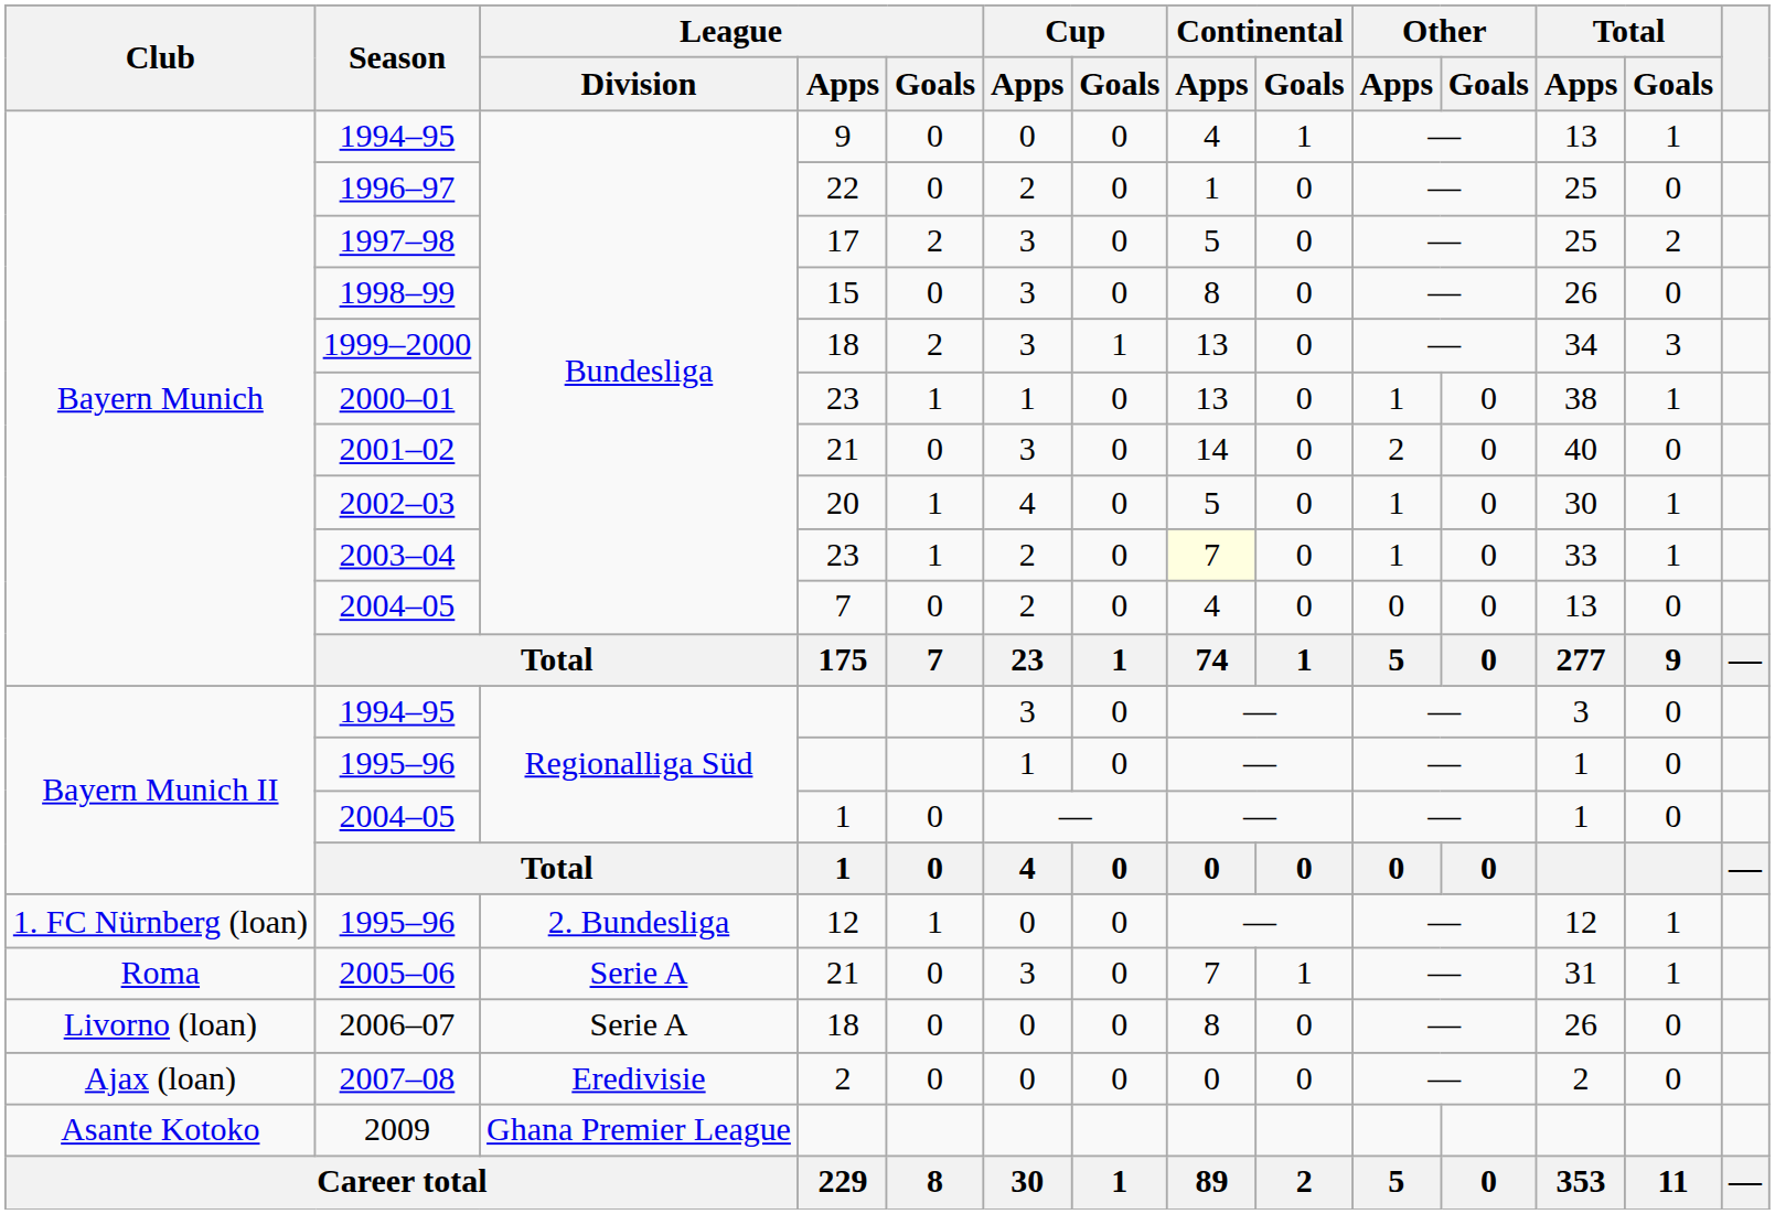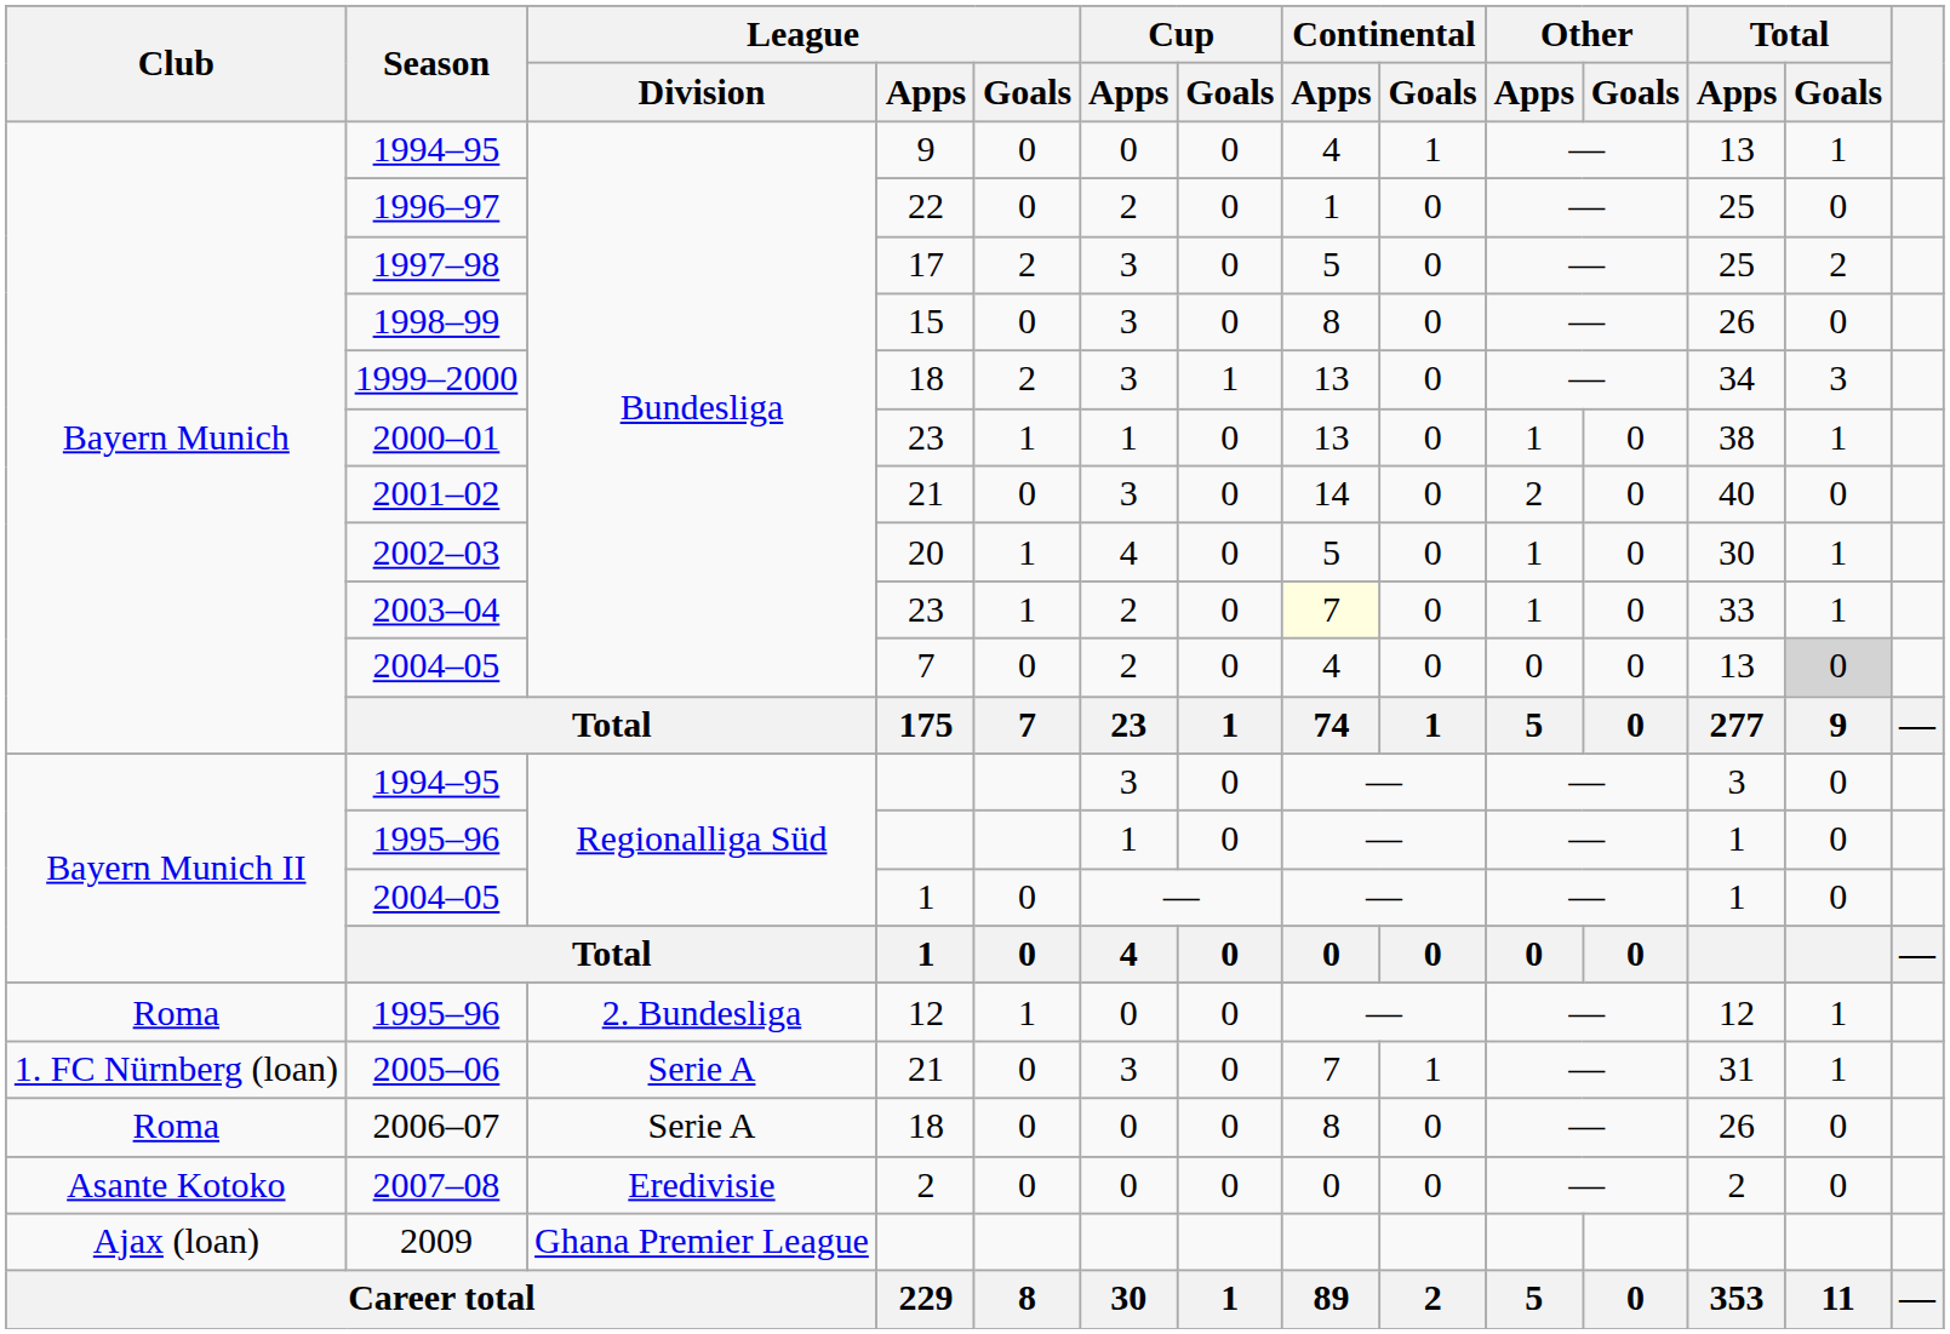2004–05 / 7 | Total / Goals: no background -> lightgrey background
1995–96 / 12 | Club: 1. FC Nürnberg (loan) -> Roma
2005–06 | Club: Roma -> 1. FC Nürnberg (loan)
2006–07 | Club: Livorno (loan) -> Roma
2007–08 | Club: Ajax (loan) -> Asante Kotoko
2009 | Club: Asante Kotoko -> Ajax (loan)
